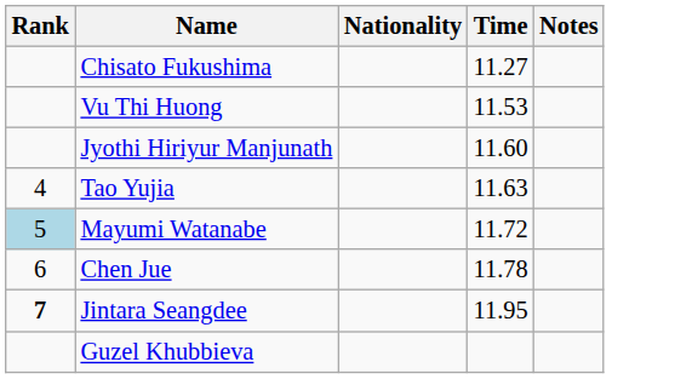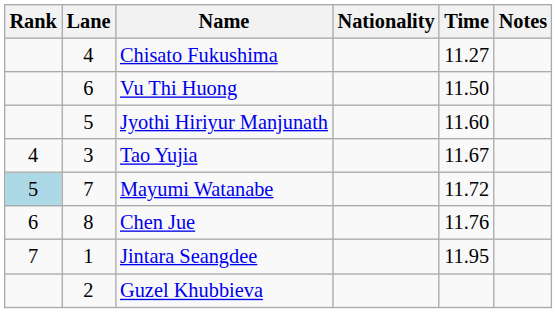+ column: Lane | 4 | 6 | 5 | 3 | 7 | 8 | 1 | 2
Vu Thi Huong | Time: 11.53 -> 11.50
Tao Yujia | Time: 11.63 -> 11.67
Chen Jue | Time: 11.78 -> 11.76
Jintara Seangdee | Rank: bold -> normal
